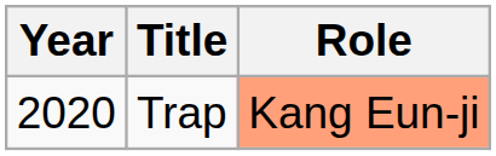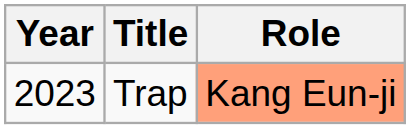Trap | Year: 2020 -> 2023
